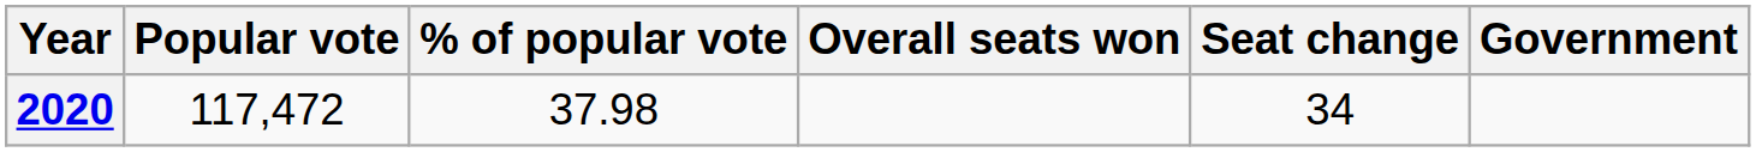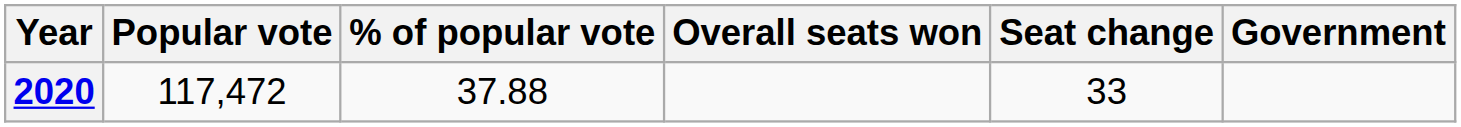2020 | % of popular vote: 37.98 -> 37.88
2020 | Seat change: 34 -> 33
